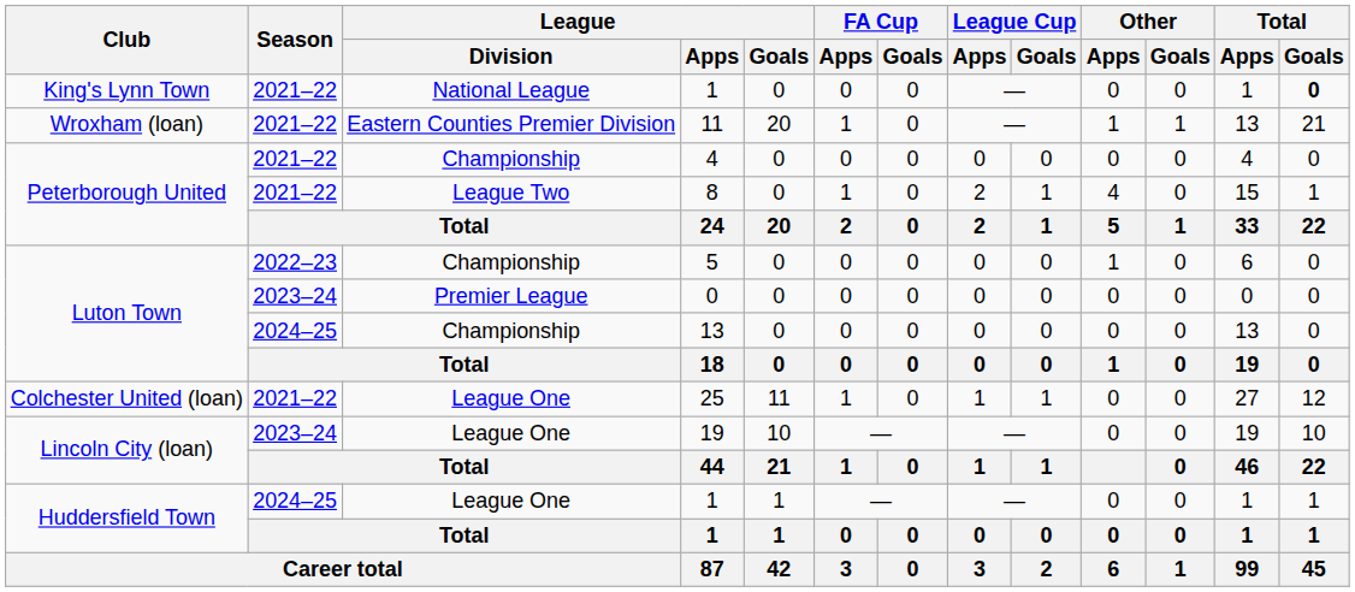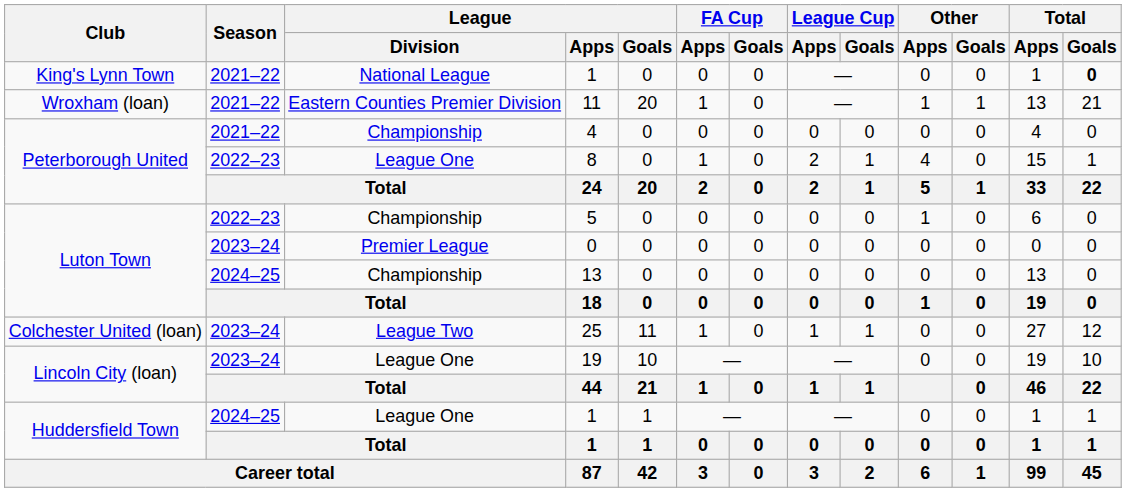8 | Season: 2021–22 -> 2022–23
8 | League / Division: League Two -> League One
25 | Season: 2021–22 -> 2023–24
25 | League / Division: League One -> League Two
